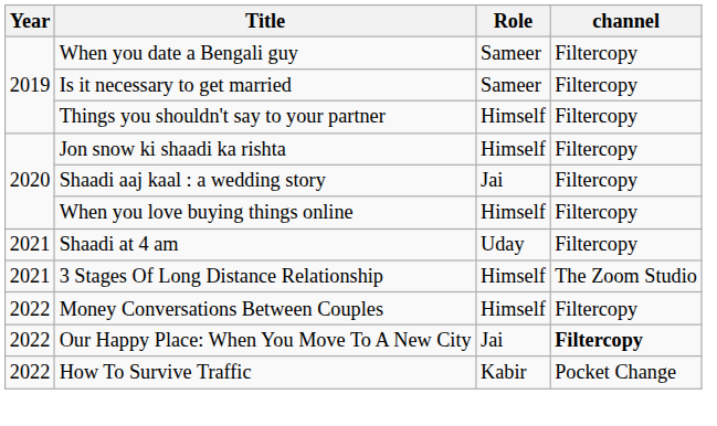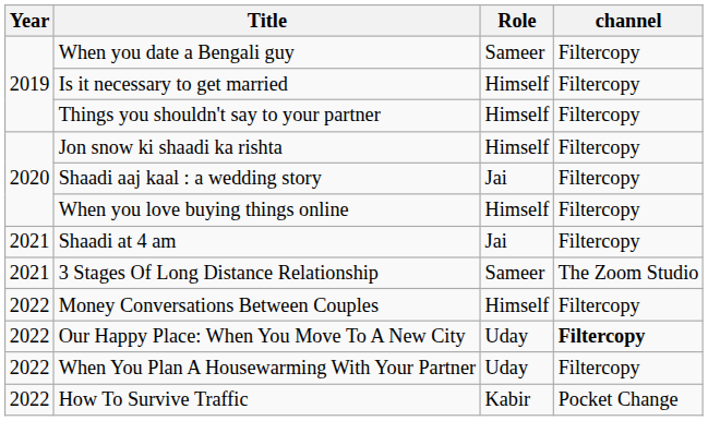Is it necessary to get married | Role: Sameer -> Himself
Shaadi at 4 am | Role: Uday -> Jai
3 Stages Of Long Distance Relationship | Role: Himself -> Sameer
Our Happy Place: When You Move To A New City | Role: Jai -> Uday
+ row: 2022 | When You Plan A Housewarming With Your Partner | Uday | Filtercopy
